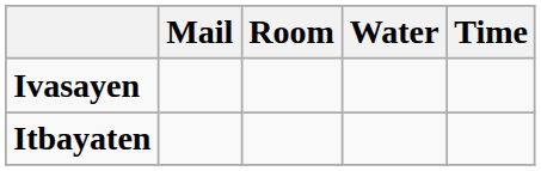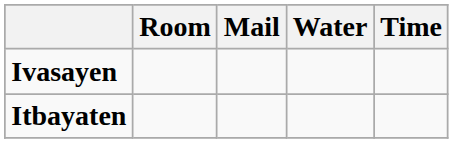columns swapped: Room <-> Mail
